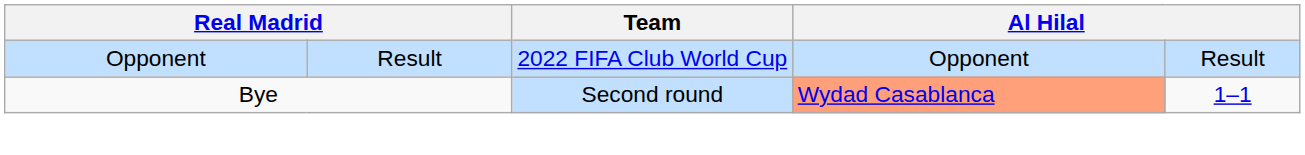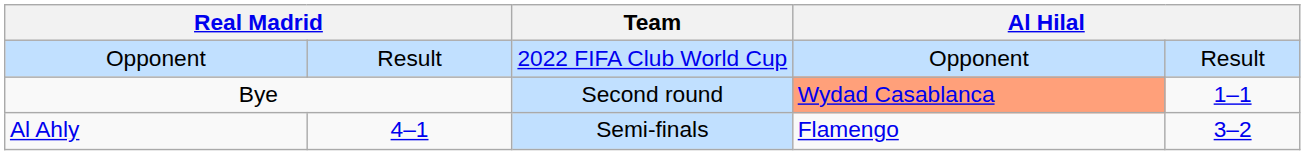+ row: Al Ahly | 4–1 | Semi-finals | Flamengo | 3–2
